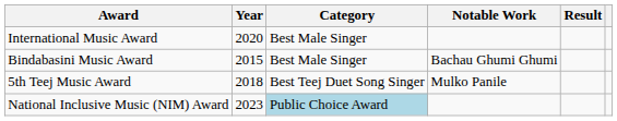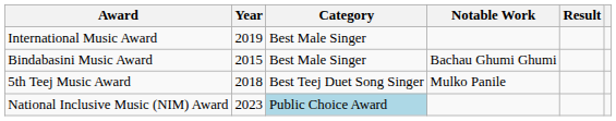International Music Award | Year: 2020 -> 2019
